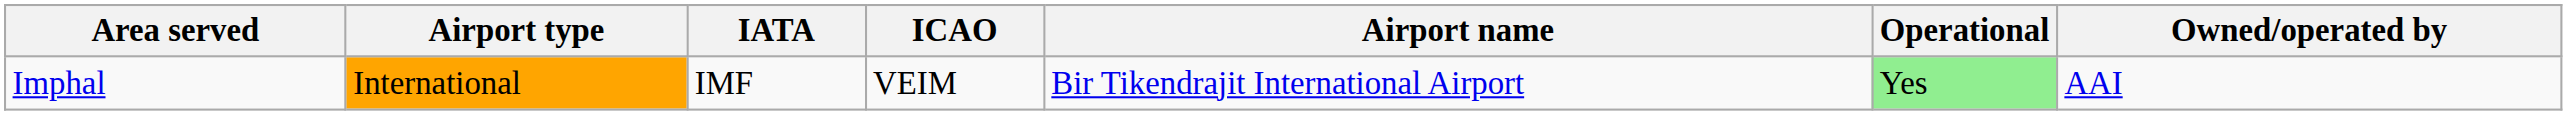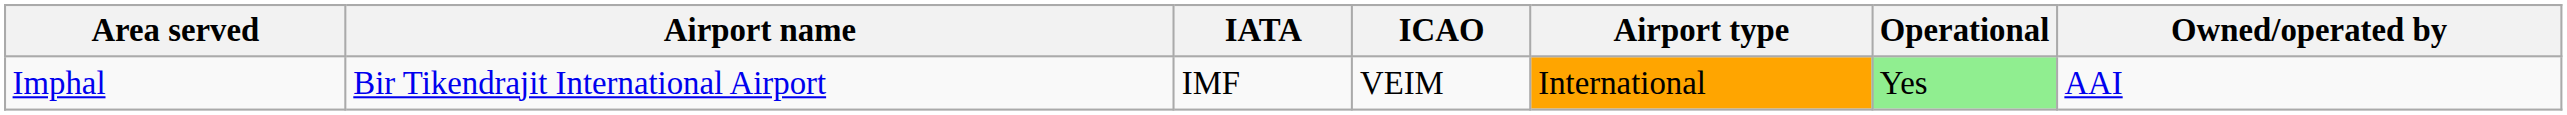columns swapped: Airport name <-> Airport type
